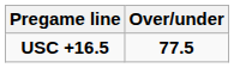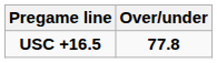USC +16.5 | Over/under: 77.5 -> 77.8
